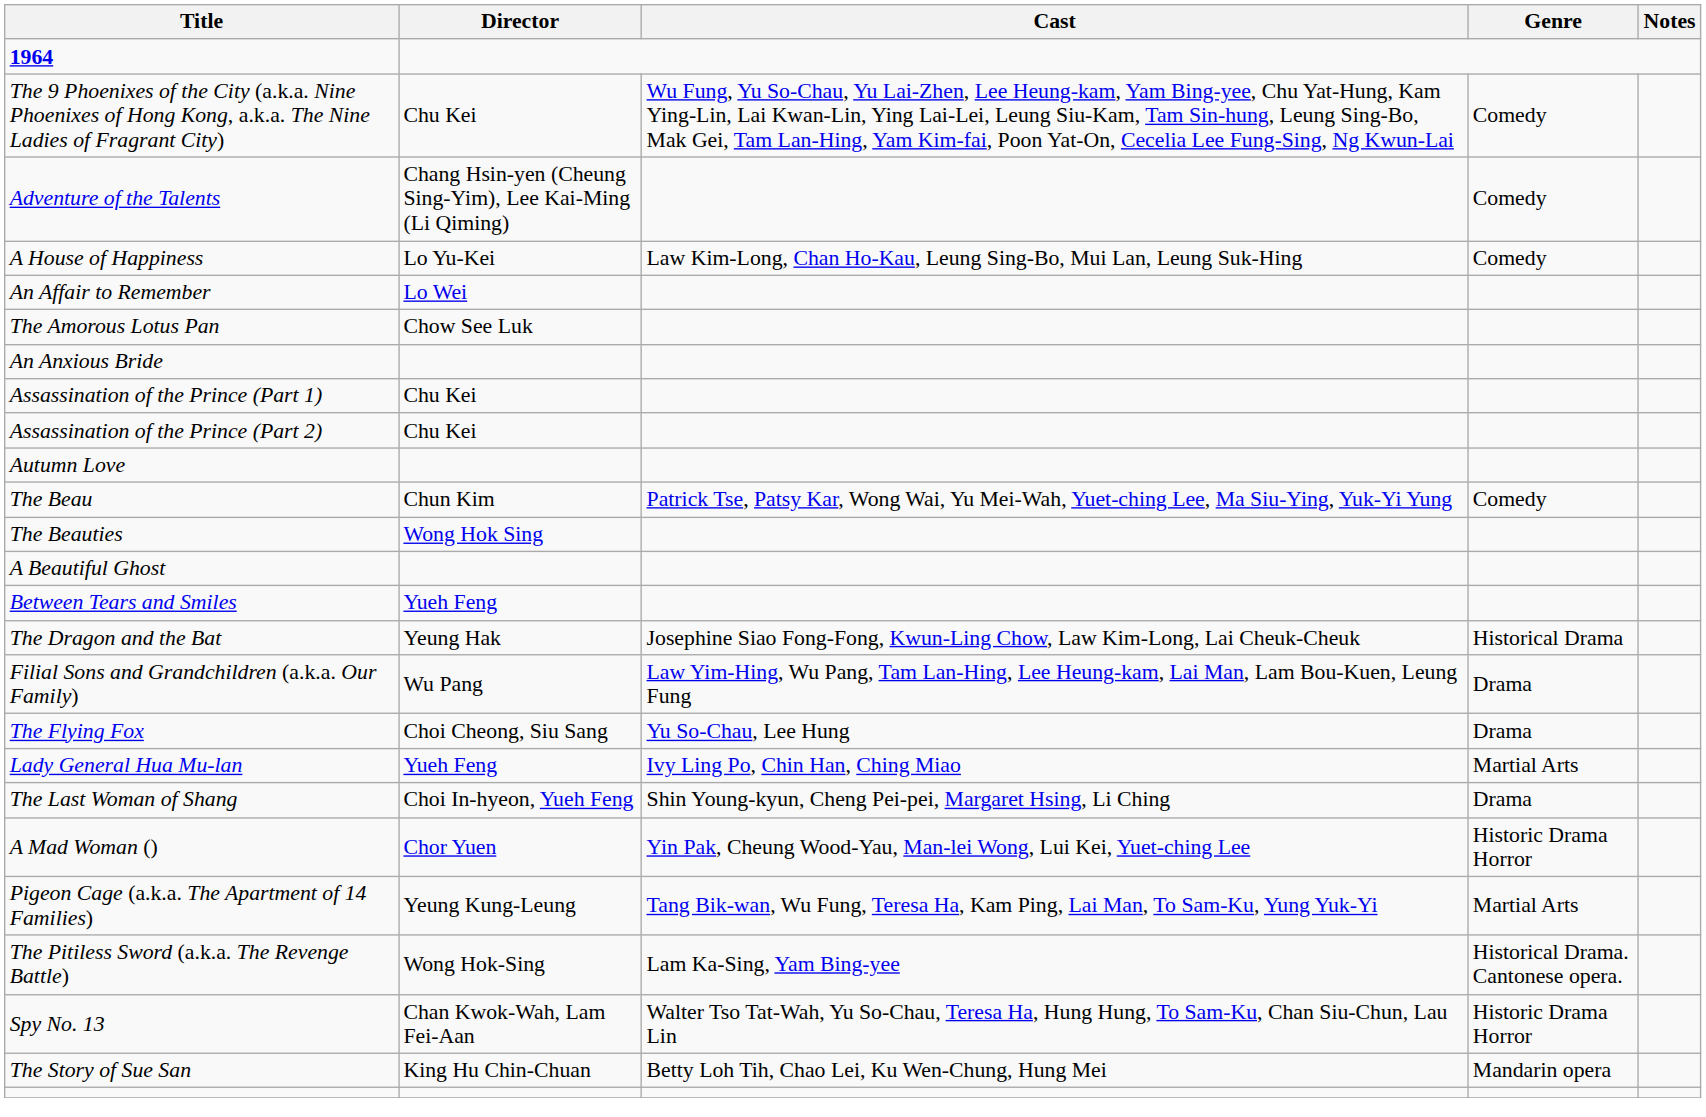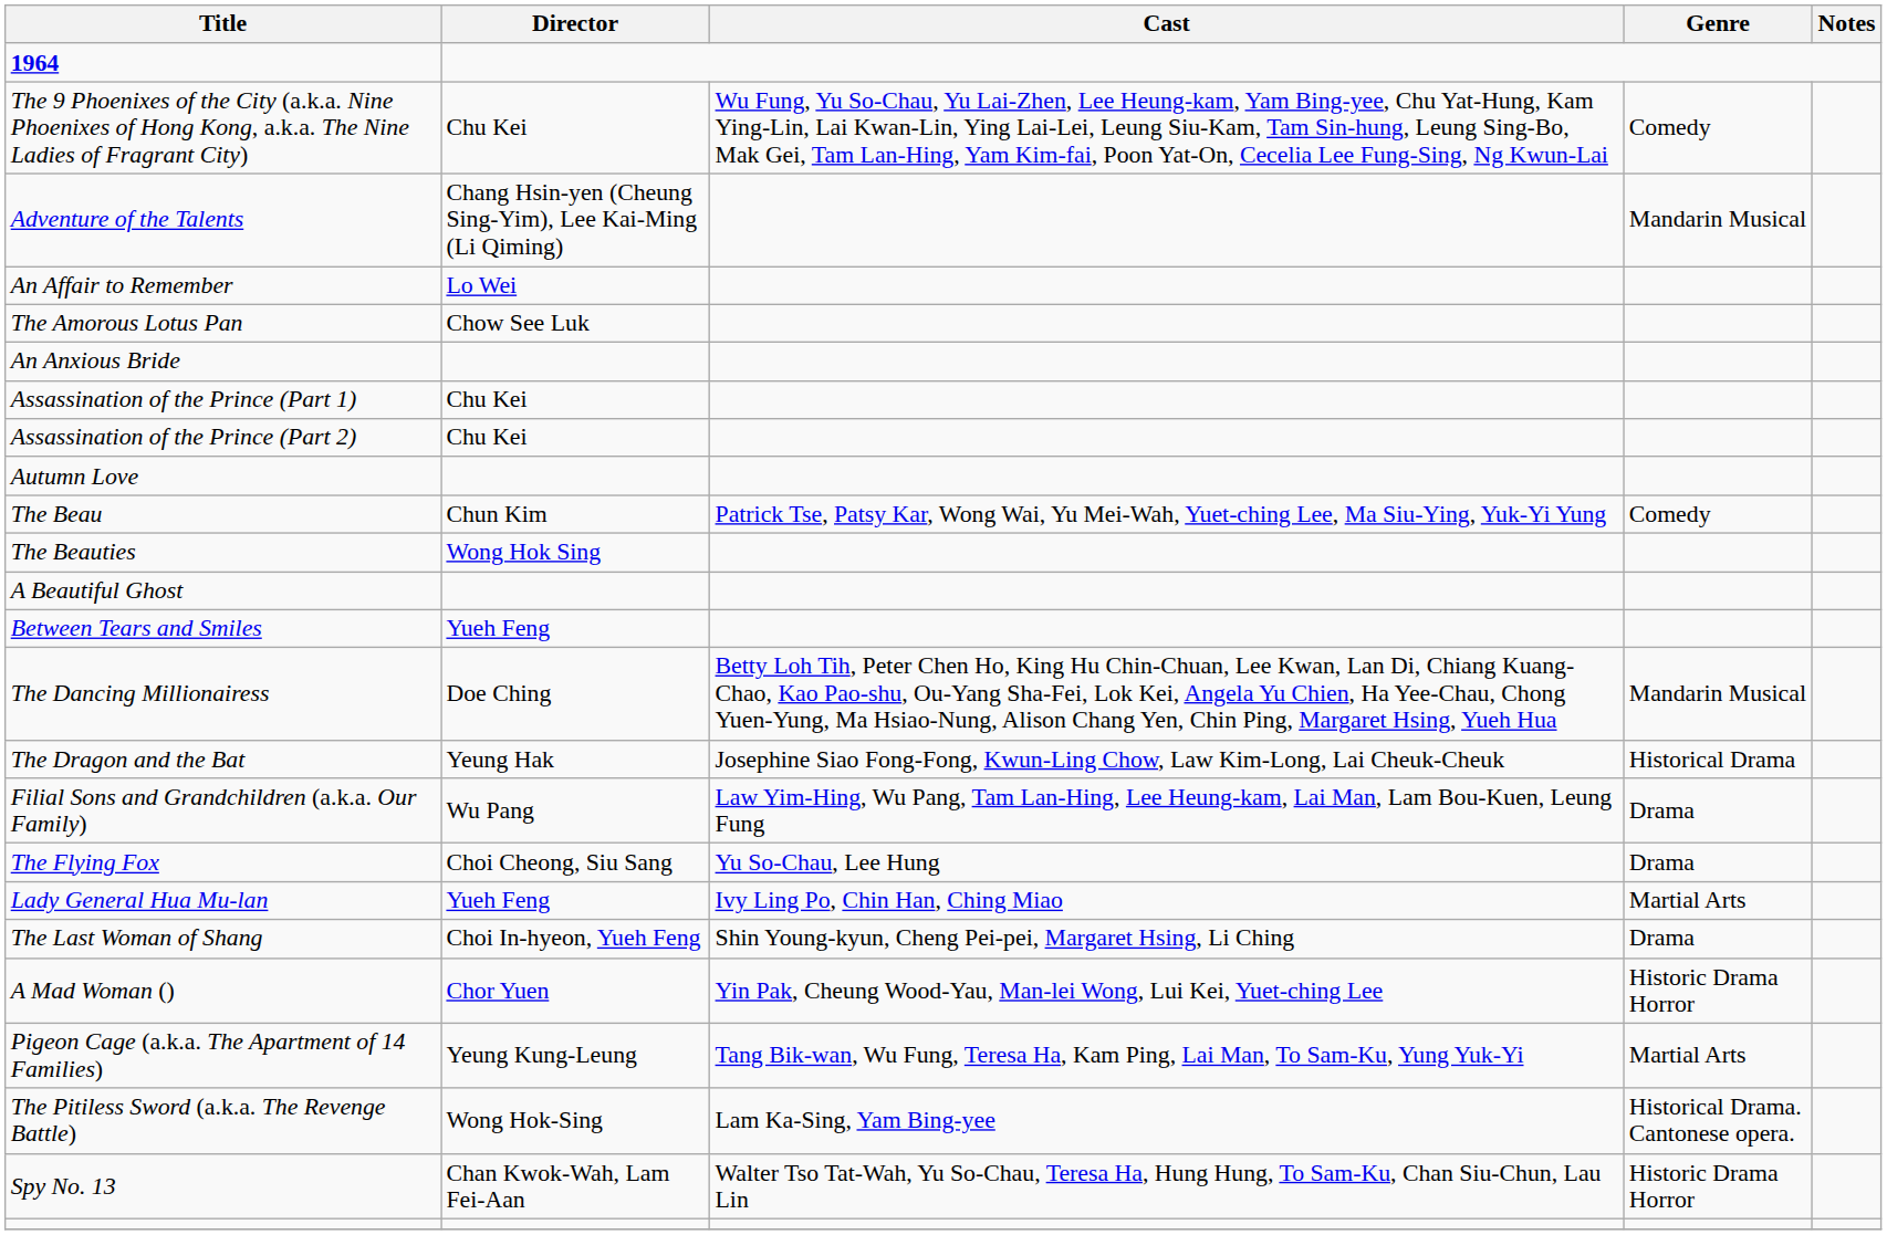Adventure of the Talents | Genre: Comedy -> Mandarin Musical
- row: A House of Happiness | Lo Yu-Kei | Law Kim-Long, Chan Ho-Kau, Leung Sing-Bo, Mui Lan, Leung Suk-Hing | Comedy
+ row: The Dancing Millionairess | Doe Ching | Betty Loh Tih, Peter Chen Ho, King Hu Chin-Chuan, Lee Kwan, Lan Di, Chiang Kuang-Chao, Kao Pao-shu, Ou-Yang Sha-Fei, Lok Kei, Angela Yu Chien, Ha Yee-Chau, Chong Yuen-Yung, Ma Hsiao-Nung, Alison Chang Yen, Chin Ping, Margaret Hsing, Yueh Hua | Mandarin Musical
- row: The Story of Sue San | King Hu Chin-Chuan | Betty Loh Tih, Chao Lei, Ku Wen-Chung, Hung Mei | Mandarin opera
